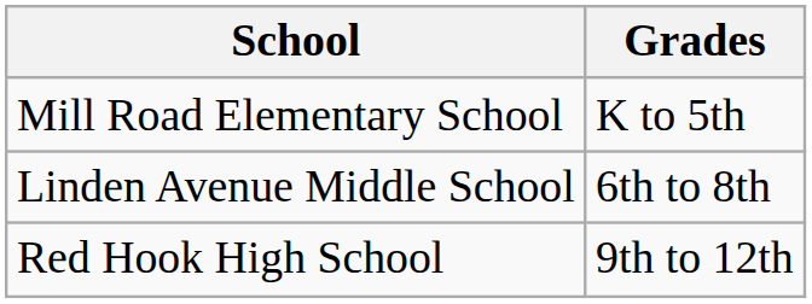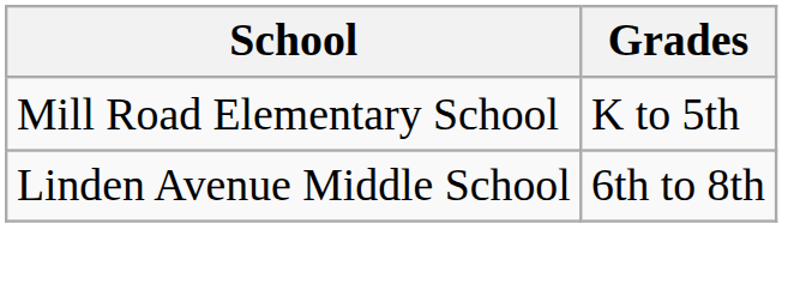- row: Red Hook High School | 9th to 12th
